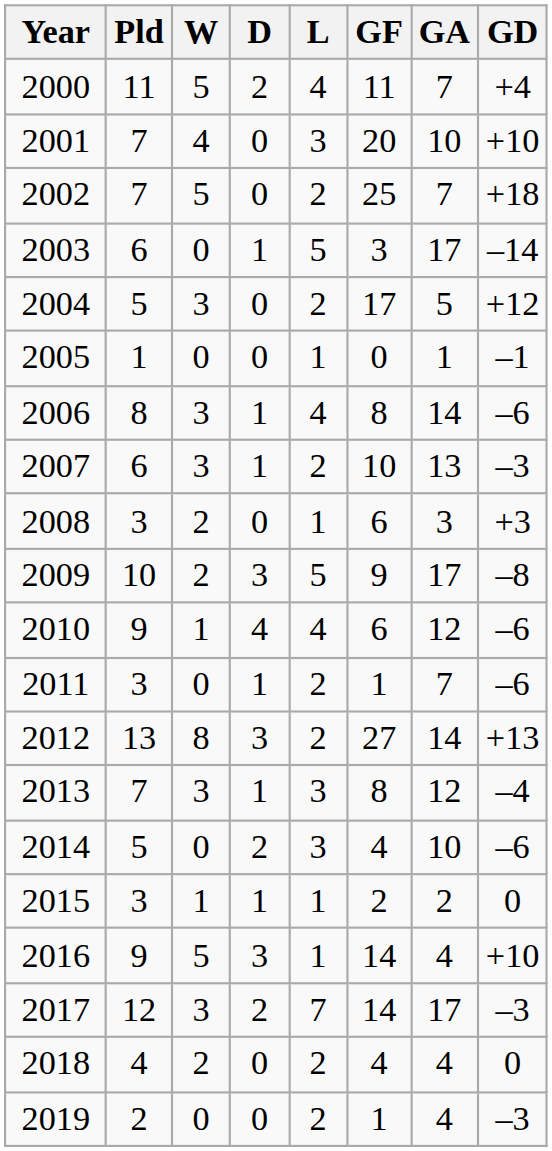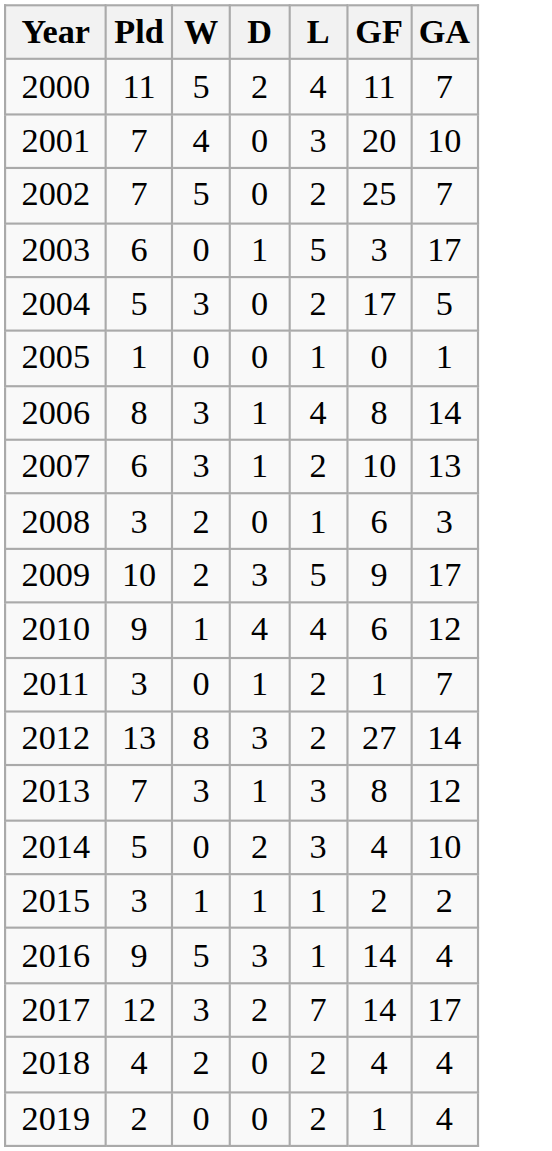- column: GD | +4 | +10 | +18 | –14 | +12 | –1 | –6 | –3 | +3 | –8 | –6 | –6 | +13 | –4 | –6 | 0 | +10 | –3 | 0 | –3
